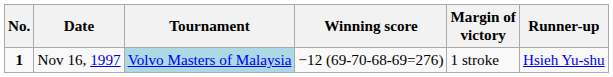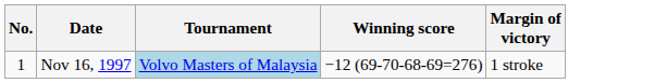- column: Runner-up | Hsieh Yu-shu
Nov 16, 1997 | No.: bold -> normal
